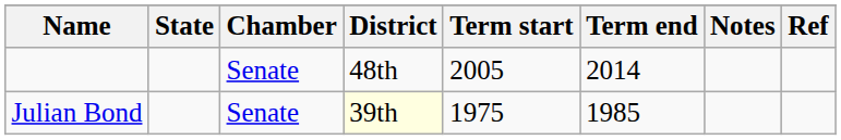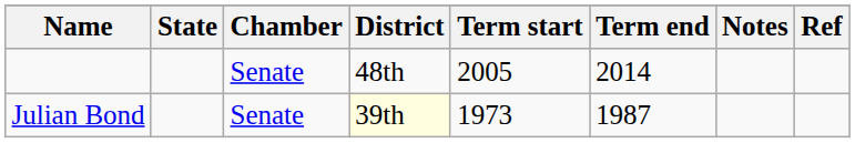Julian Bond | Term start: 1975 -> 1973
Julian Bond | Term end: 1985 -> 1987
